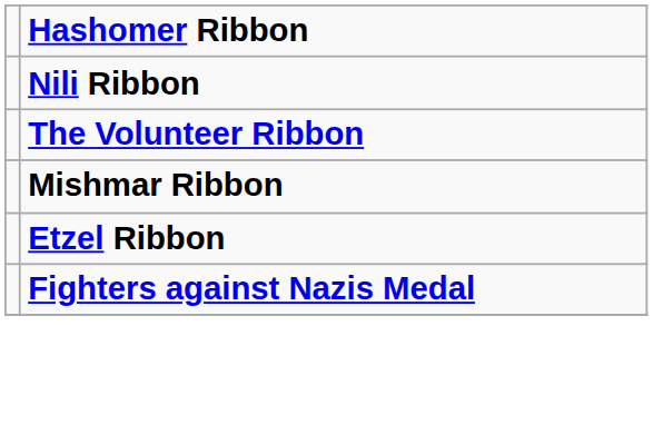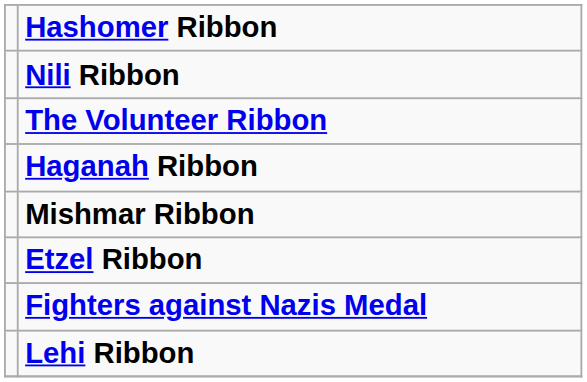+ row: Haganah Ribbon
+ row: Lehi Ribbon
